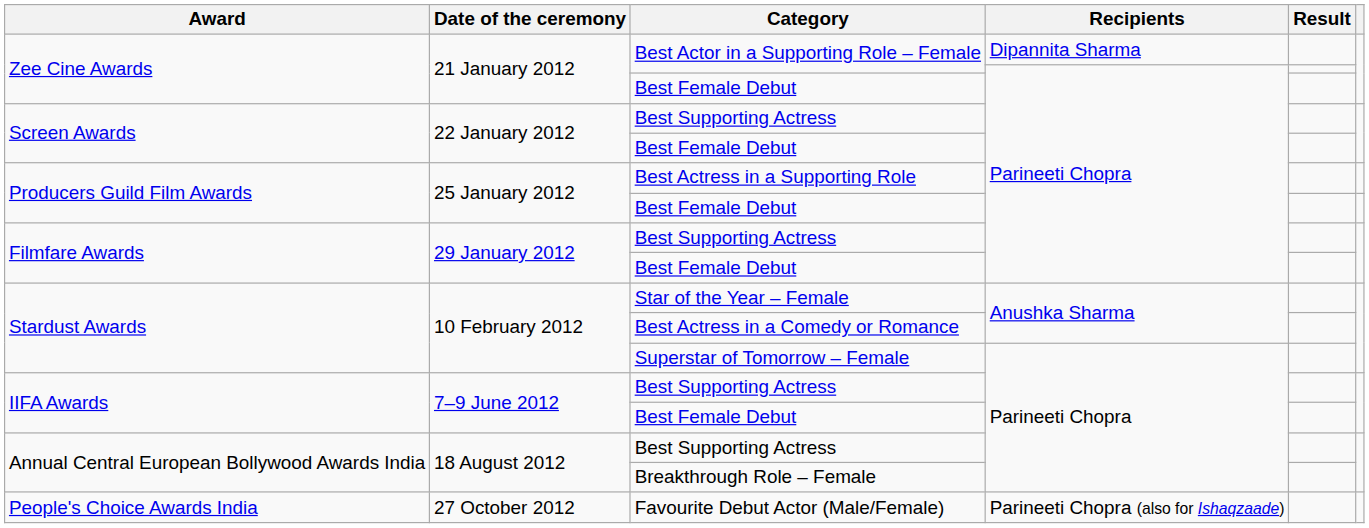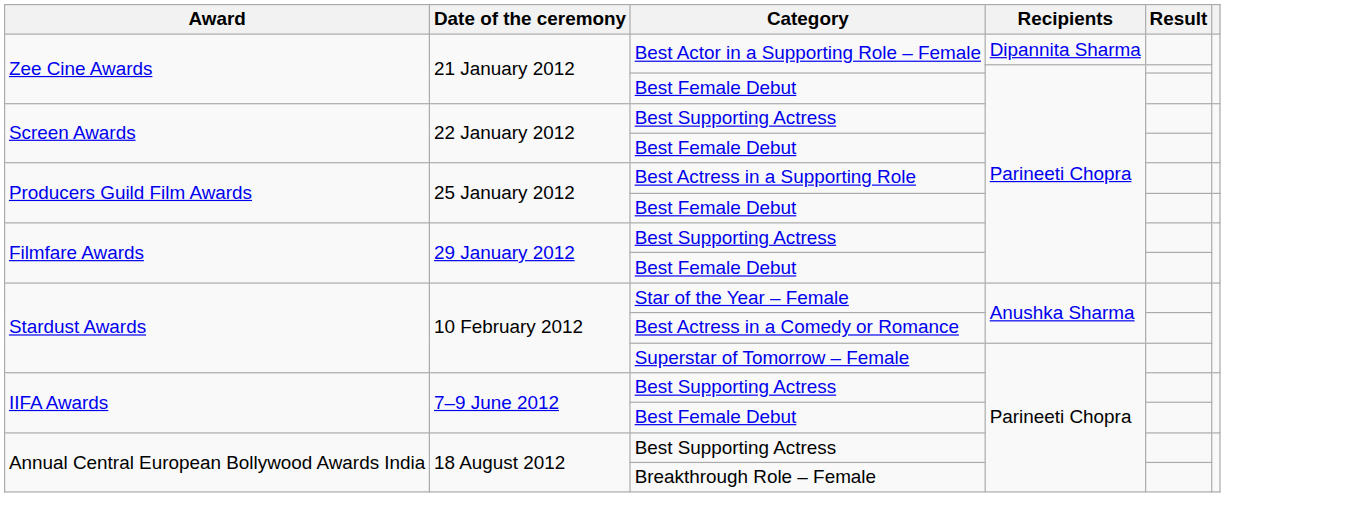- row: People's Choice Awards India | 27 October 2012 | Favourite Debut Actor (Male/Female) | Parineeti Chopra (also for Ishaqzaade)
